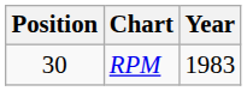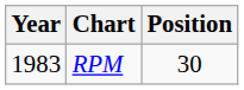columns swapped: Year <-> Position
